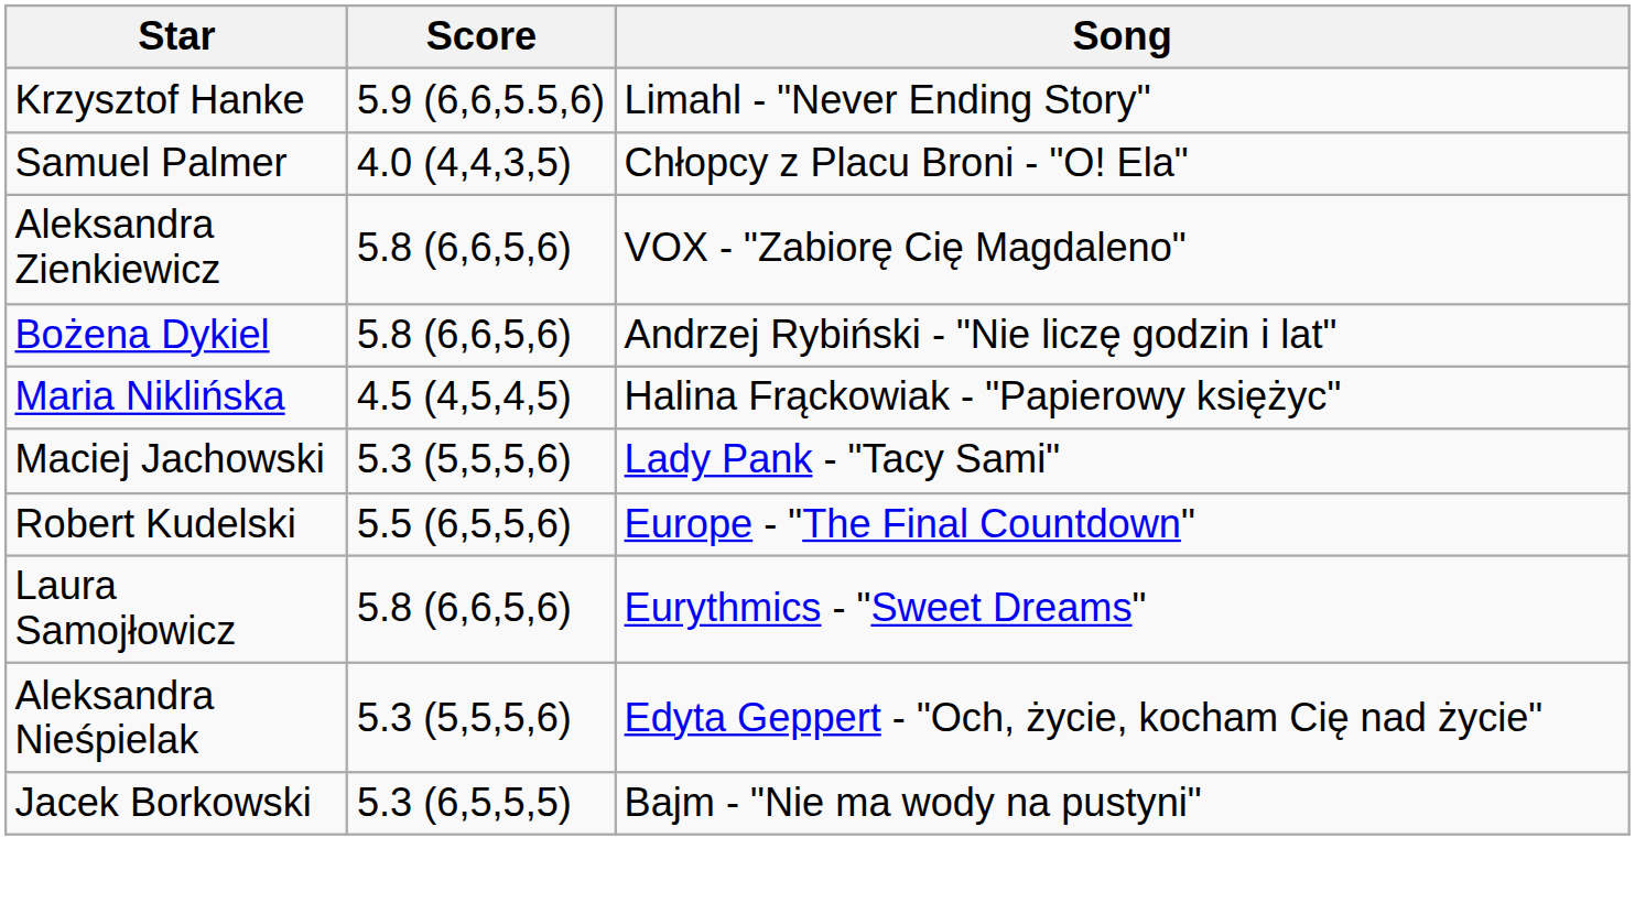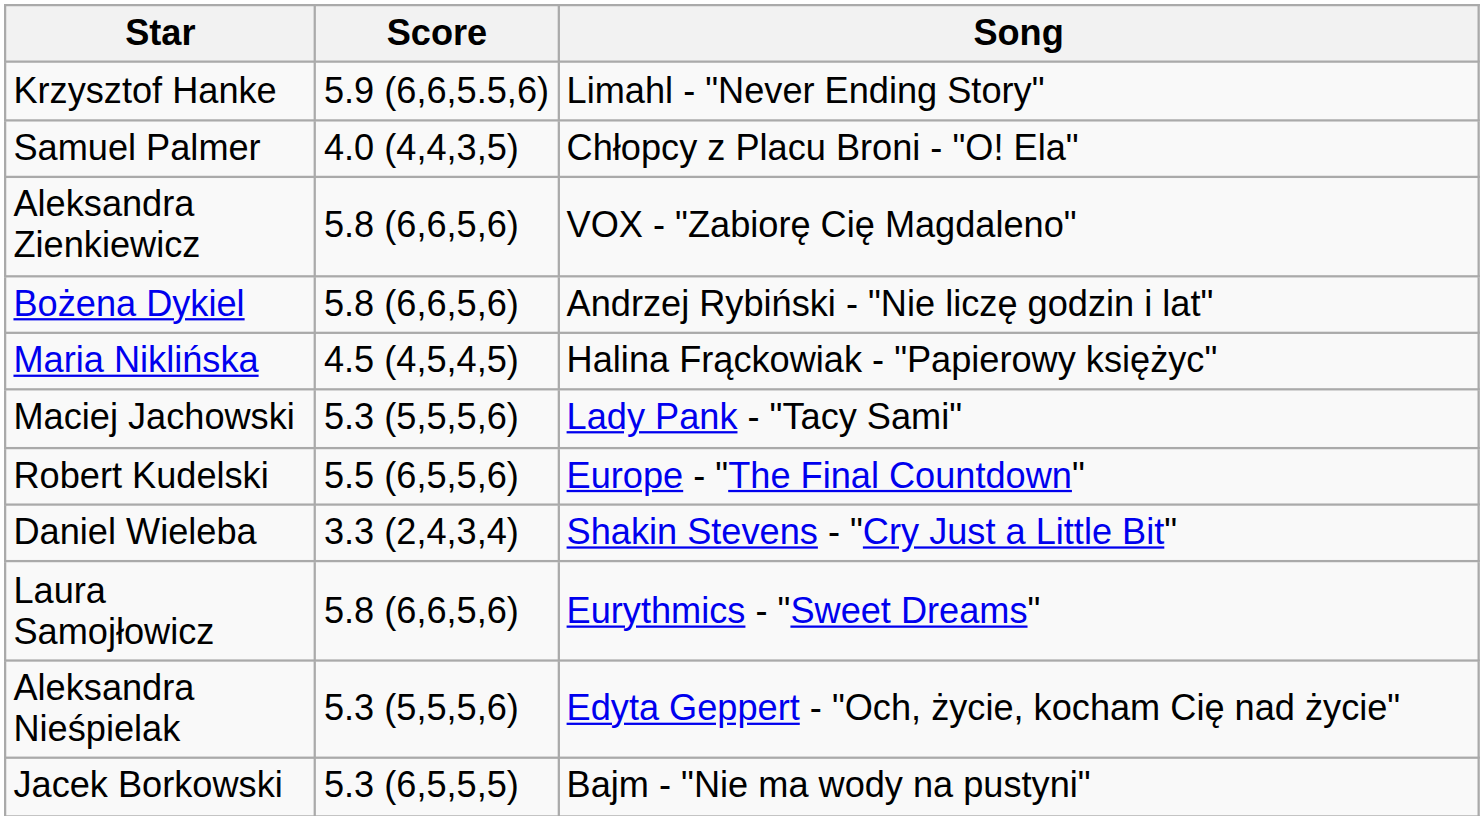+ row: Daniel Wieleba | 3.3 (2,4,3,4) | Shakin Stevens - "Cry Just a Little Bit"
